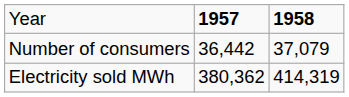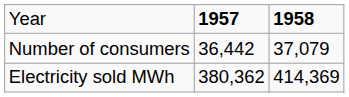Electricity sold MWh | column 3: 414,319 -> 414,369
